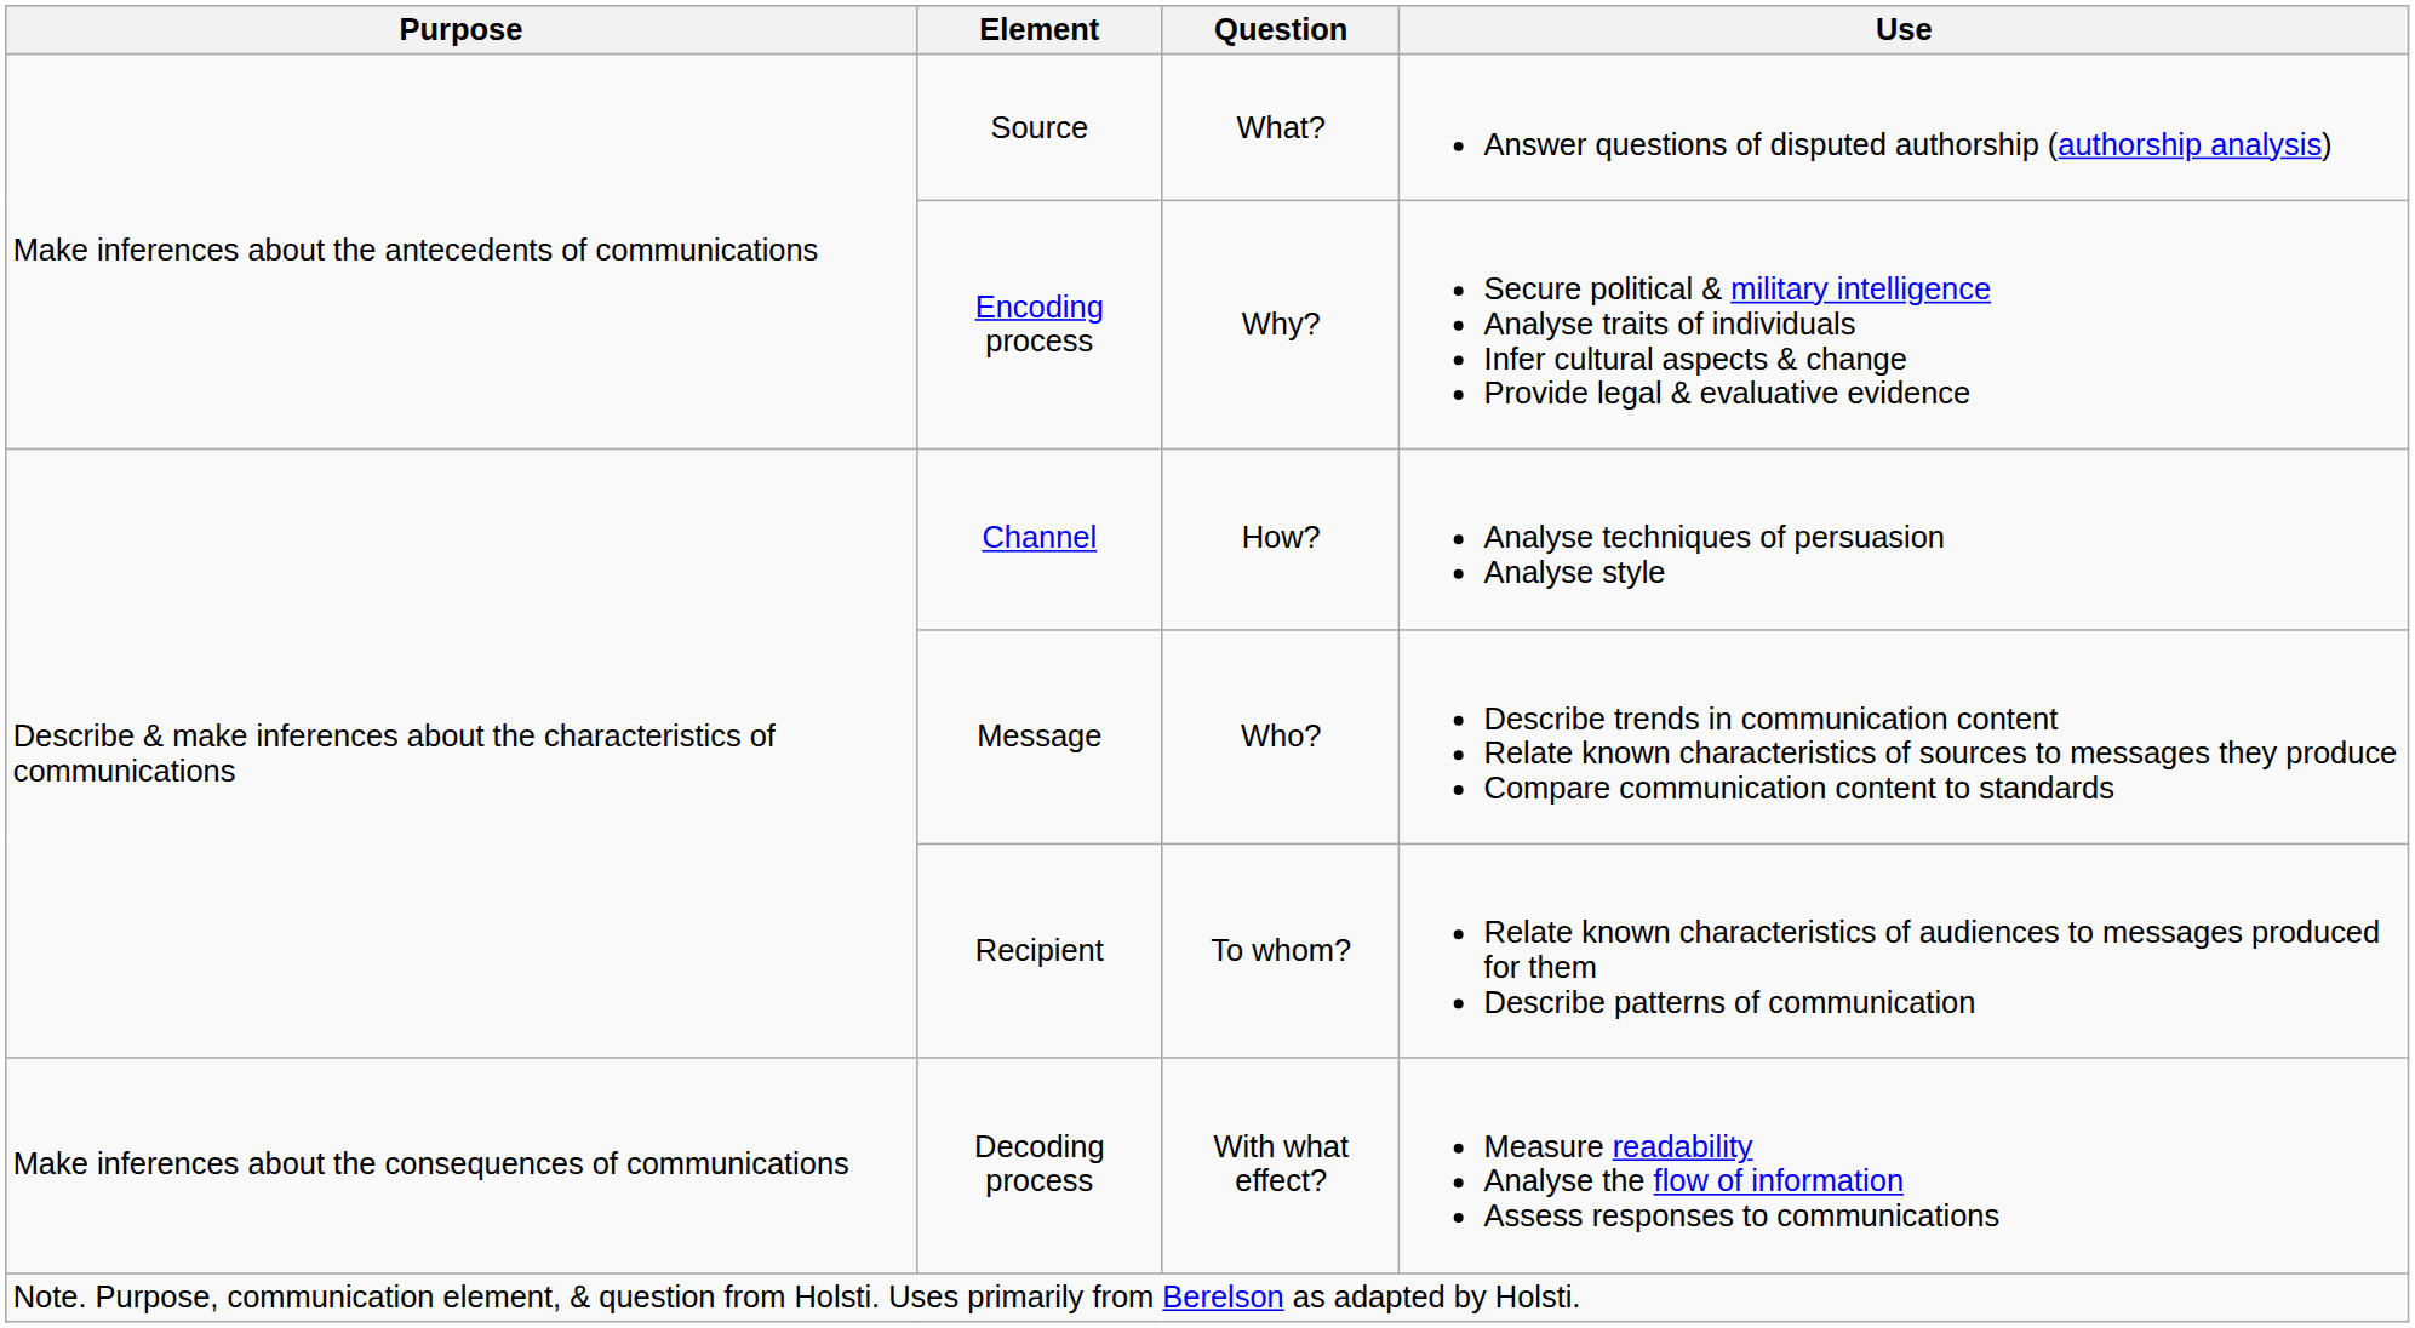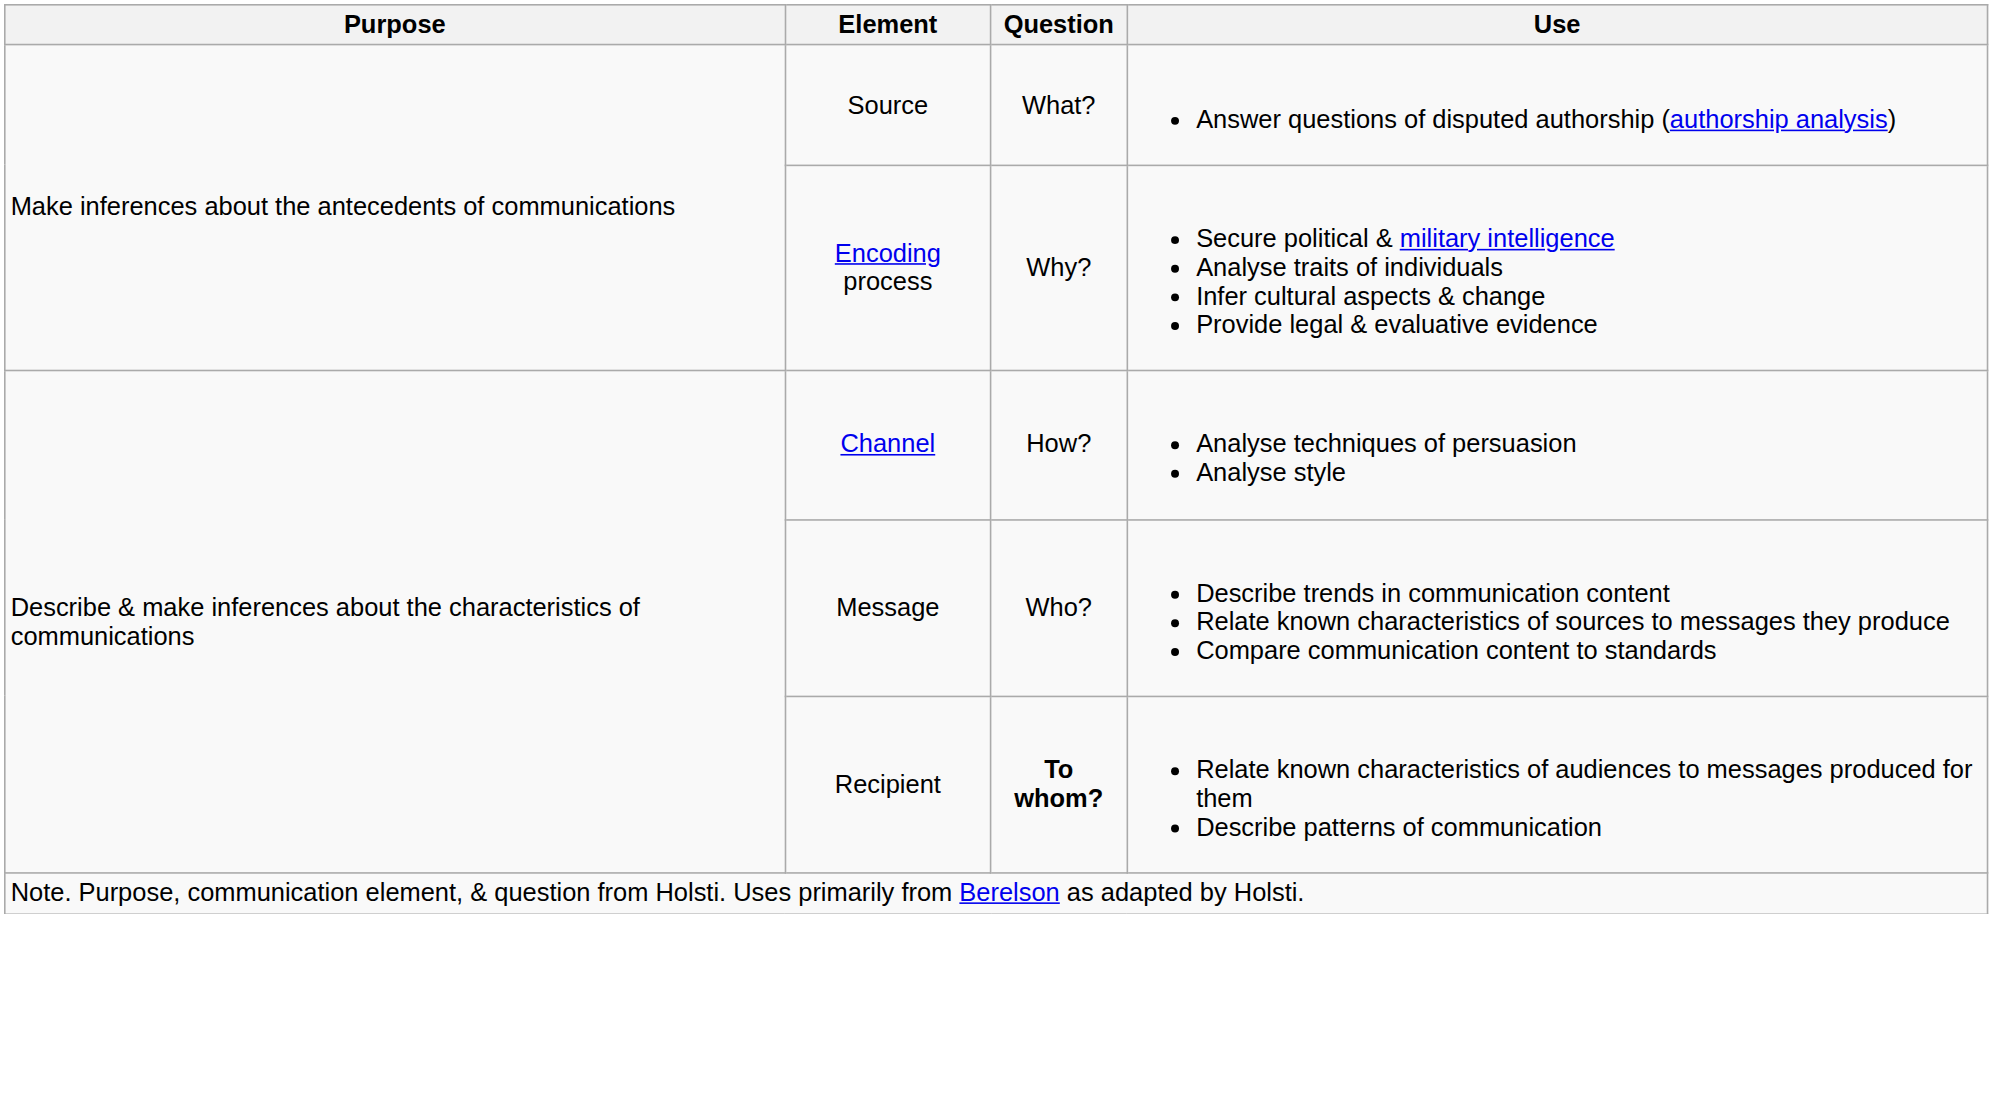Recipient | Question: normal -> bold
- row: Make inferences about the consequences of communications | Decoding process | With what effect? | Measure readability Analyse the flow of information Assess responses to communications
